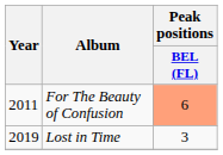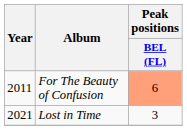Lost in Time | Year: 2019 -> 2021
